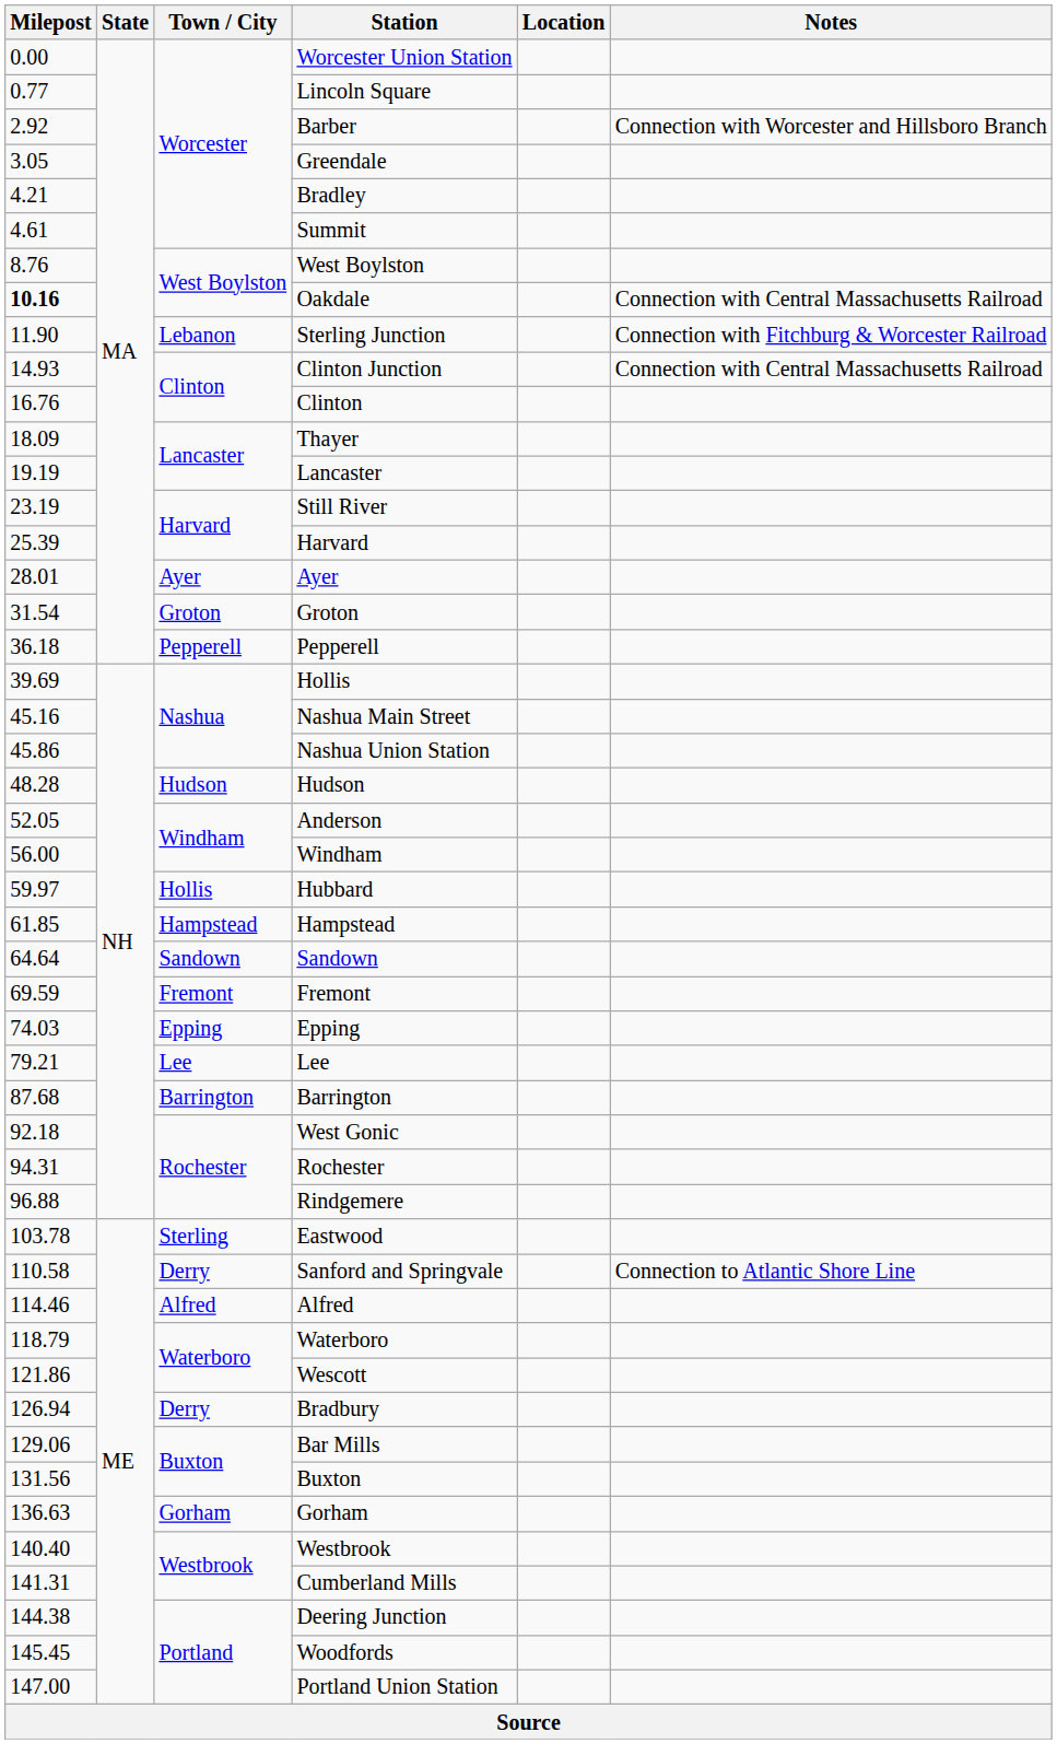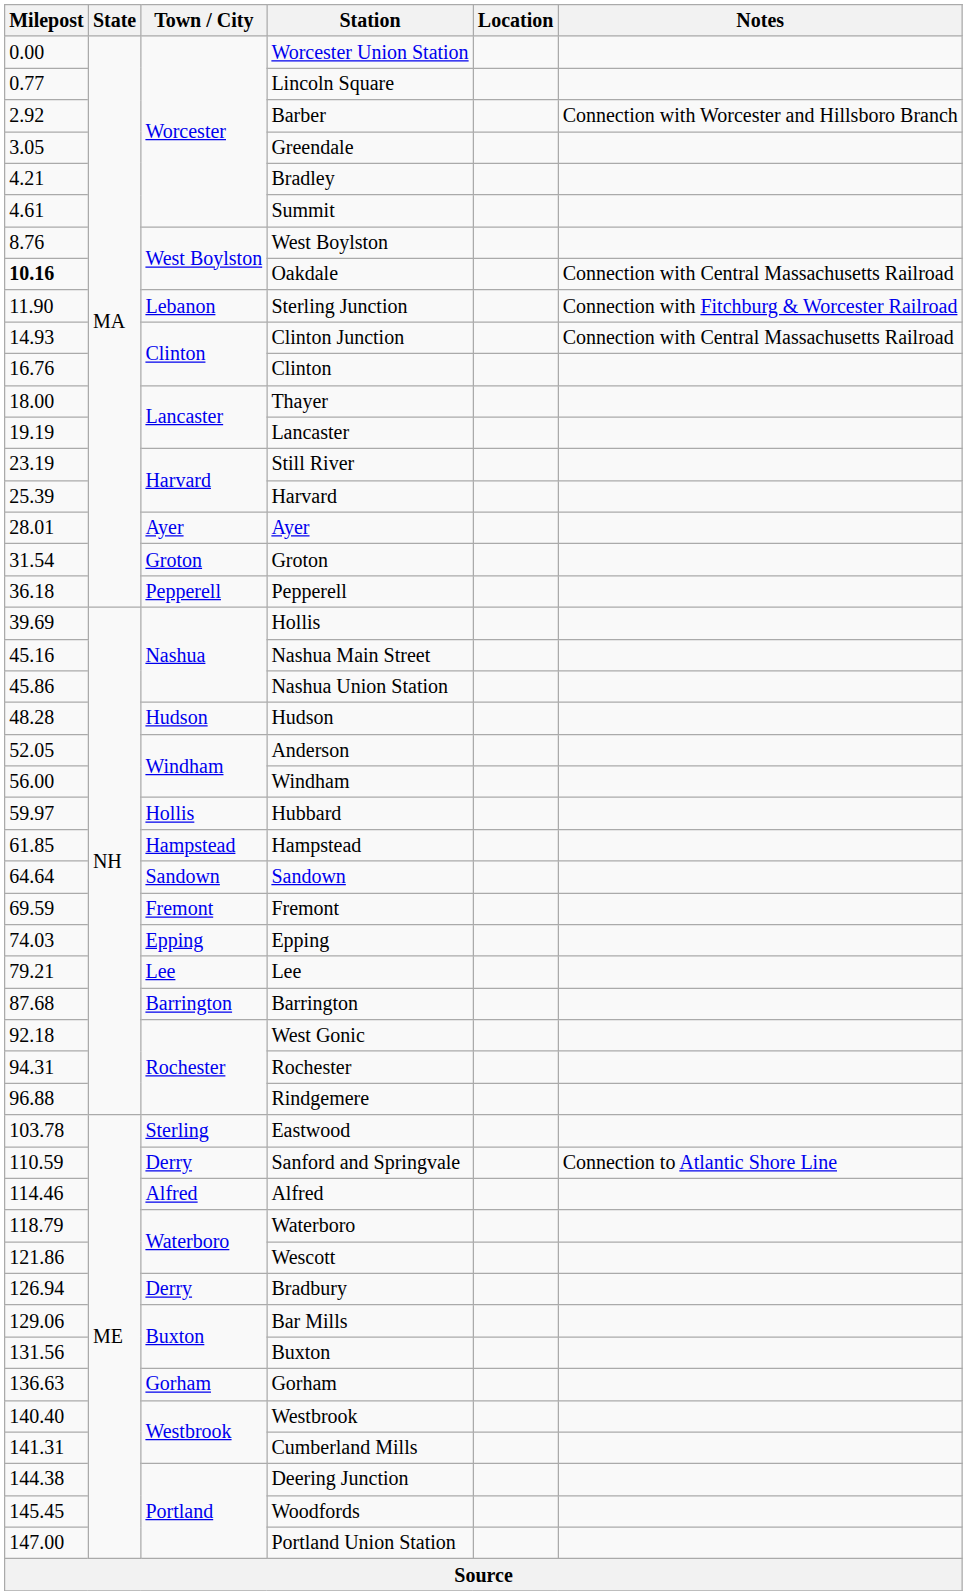Thayer | Milepost: 18.09 -> 18.00
Sanford and Springvale | Milepost: 110.58 -> 110.59
